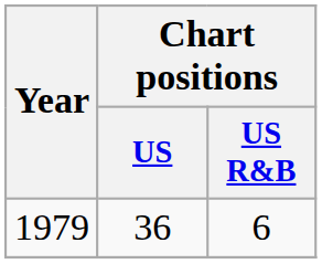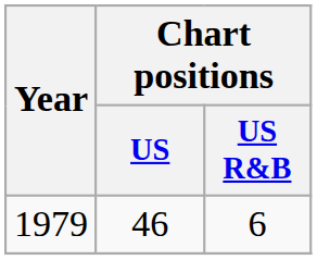1979 | Chart positions / US: 36 -> 46
